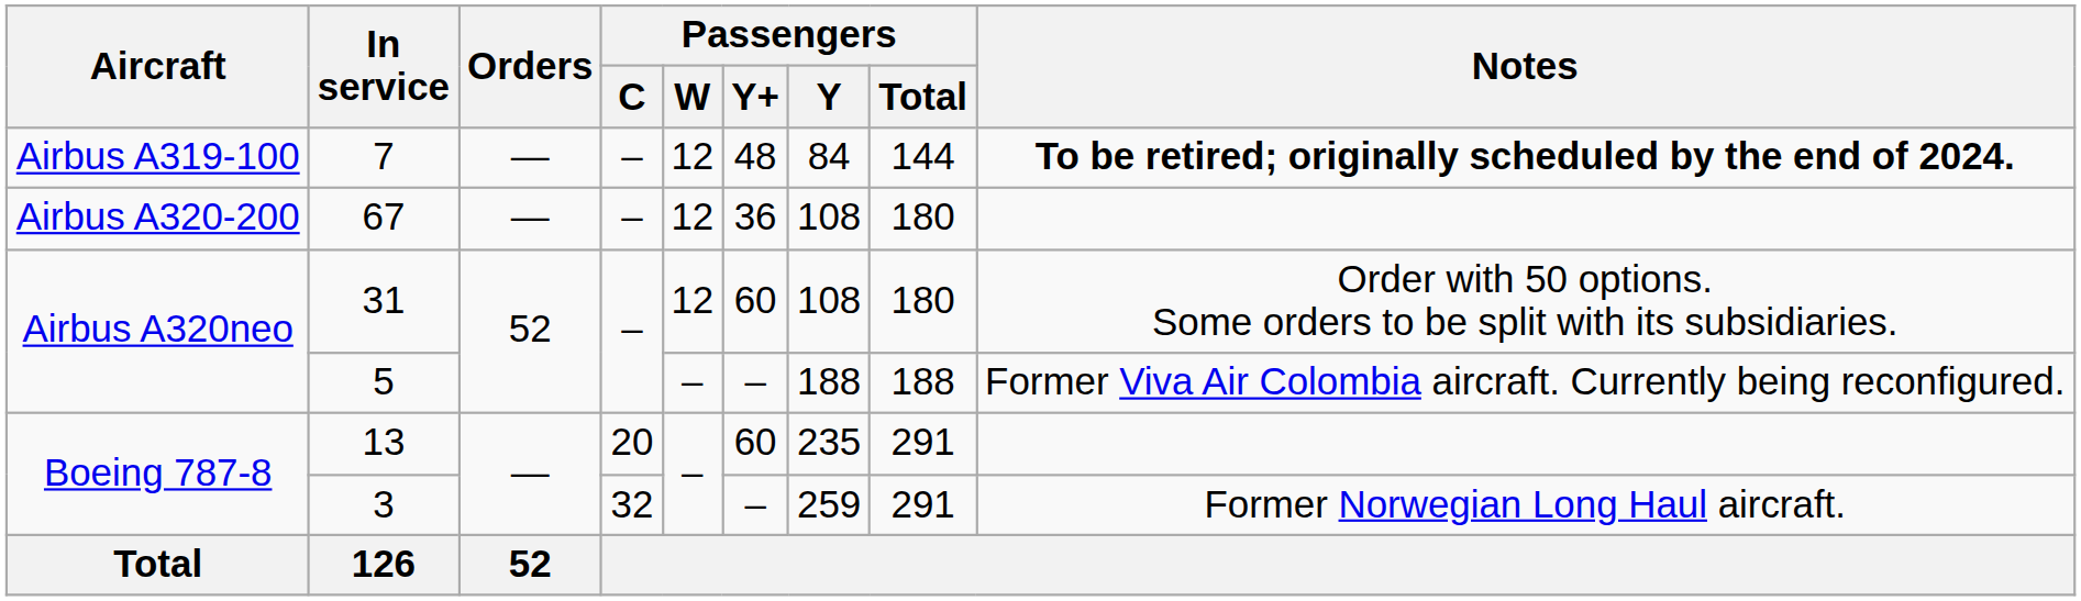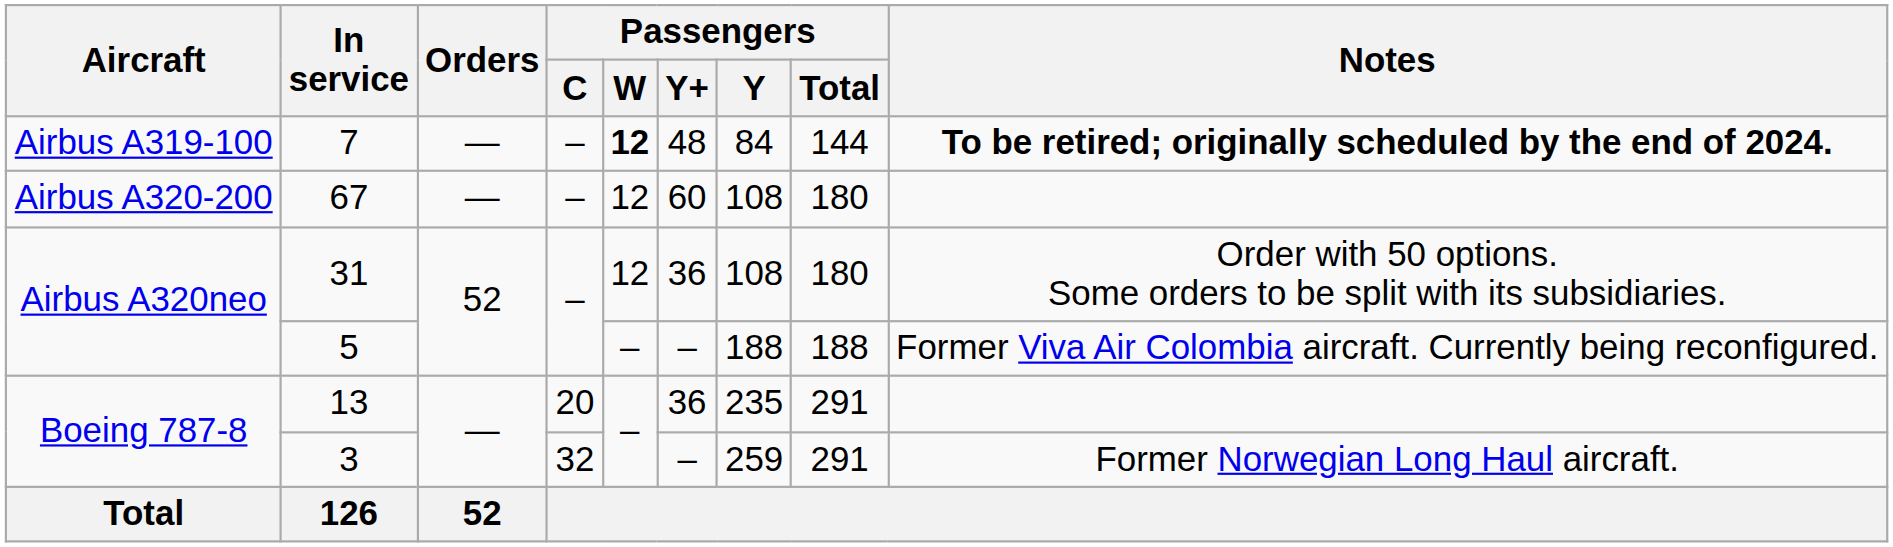7 | Passengers / W: normal -> bold
67 | Passengers / Y+: 36 -> 60
31 | Passengers / Y+: 60 -> 36
13 | Passengers / Y+: 60 -> 36
